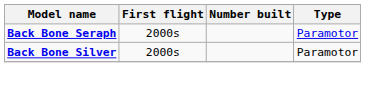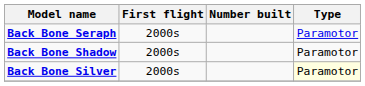+ row: Back Bone Shadow | 2000s | Paramotor
Back Bone Silver | Type: no background -> lightyellow background
